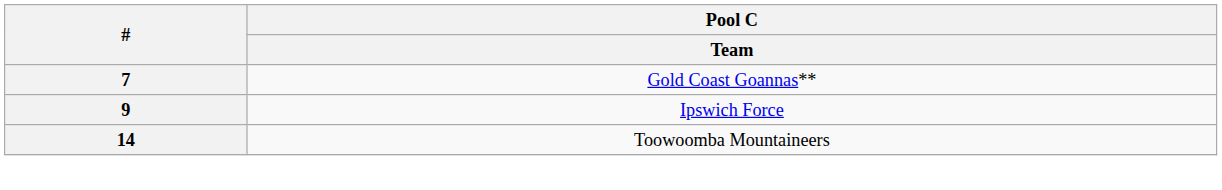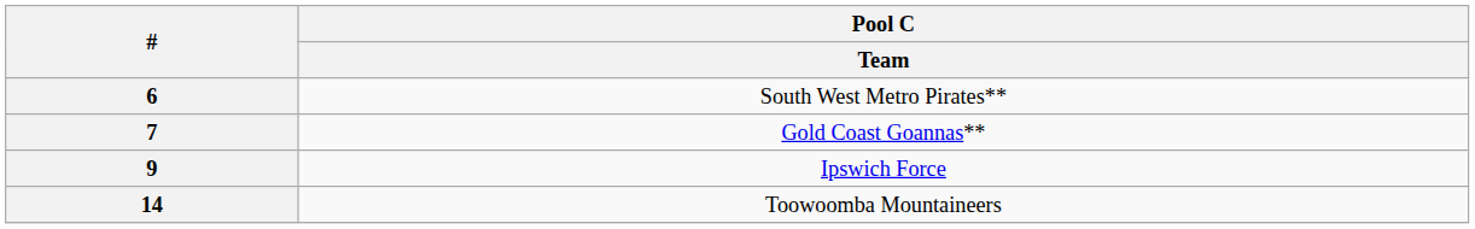+ row: 6 | South West Metro Pirates**
